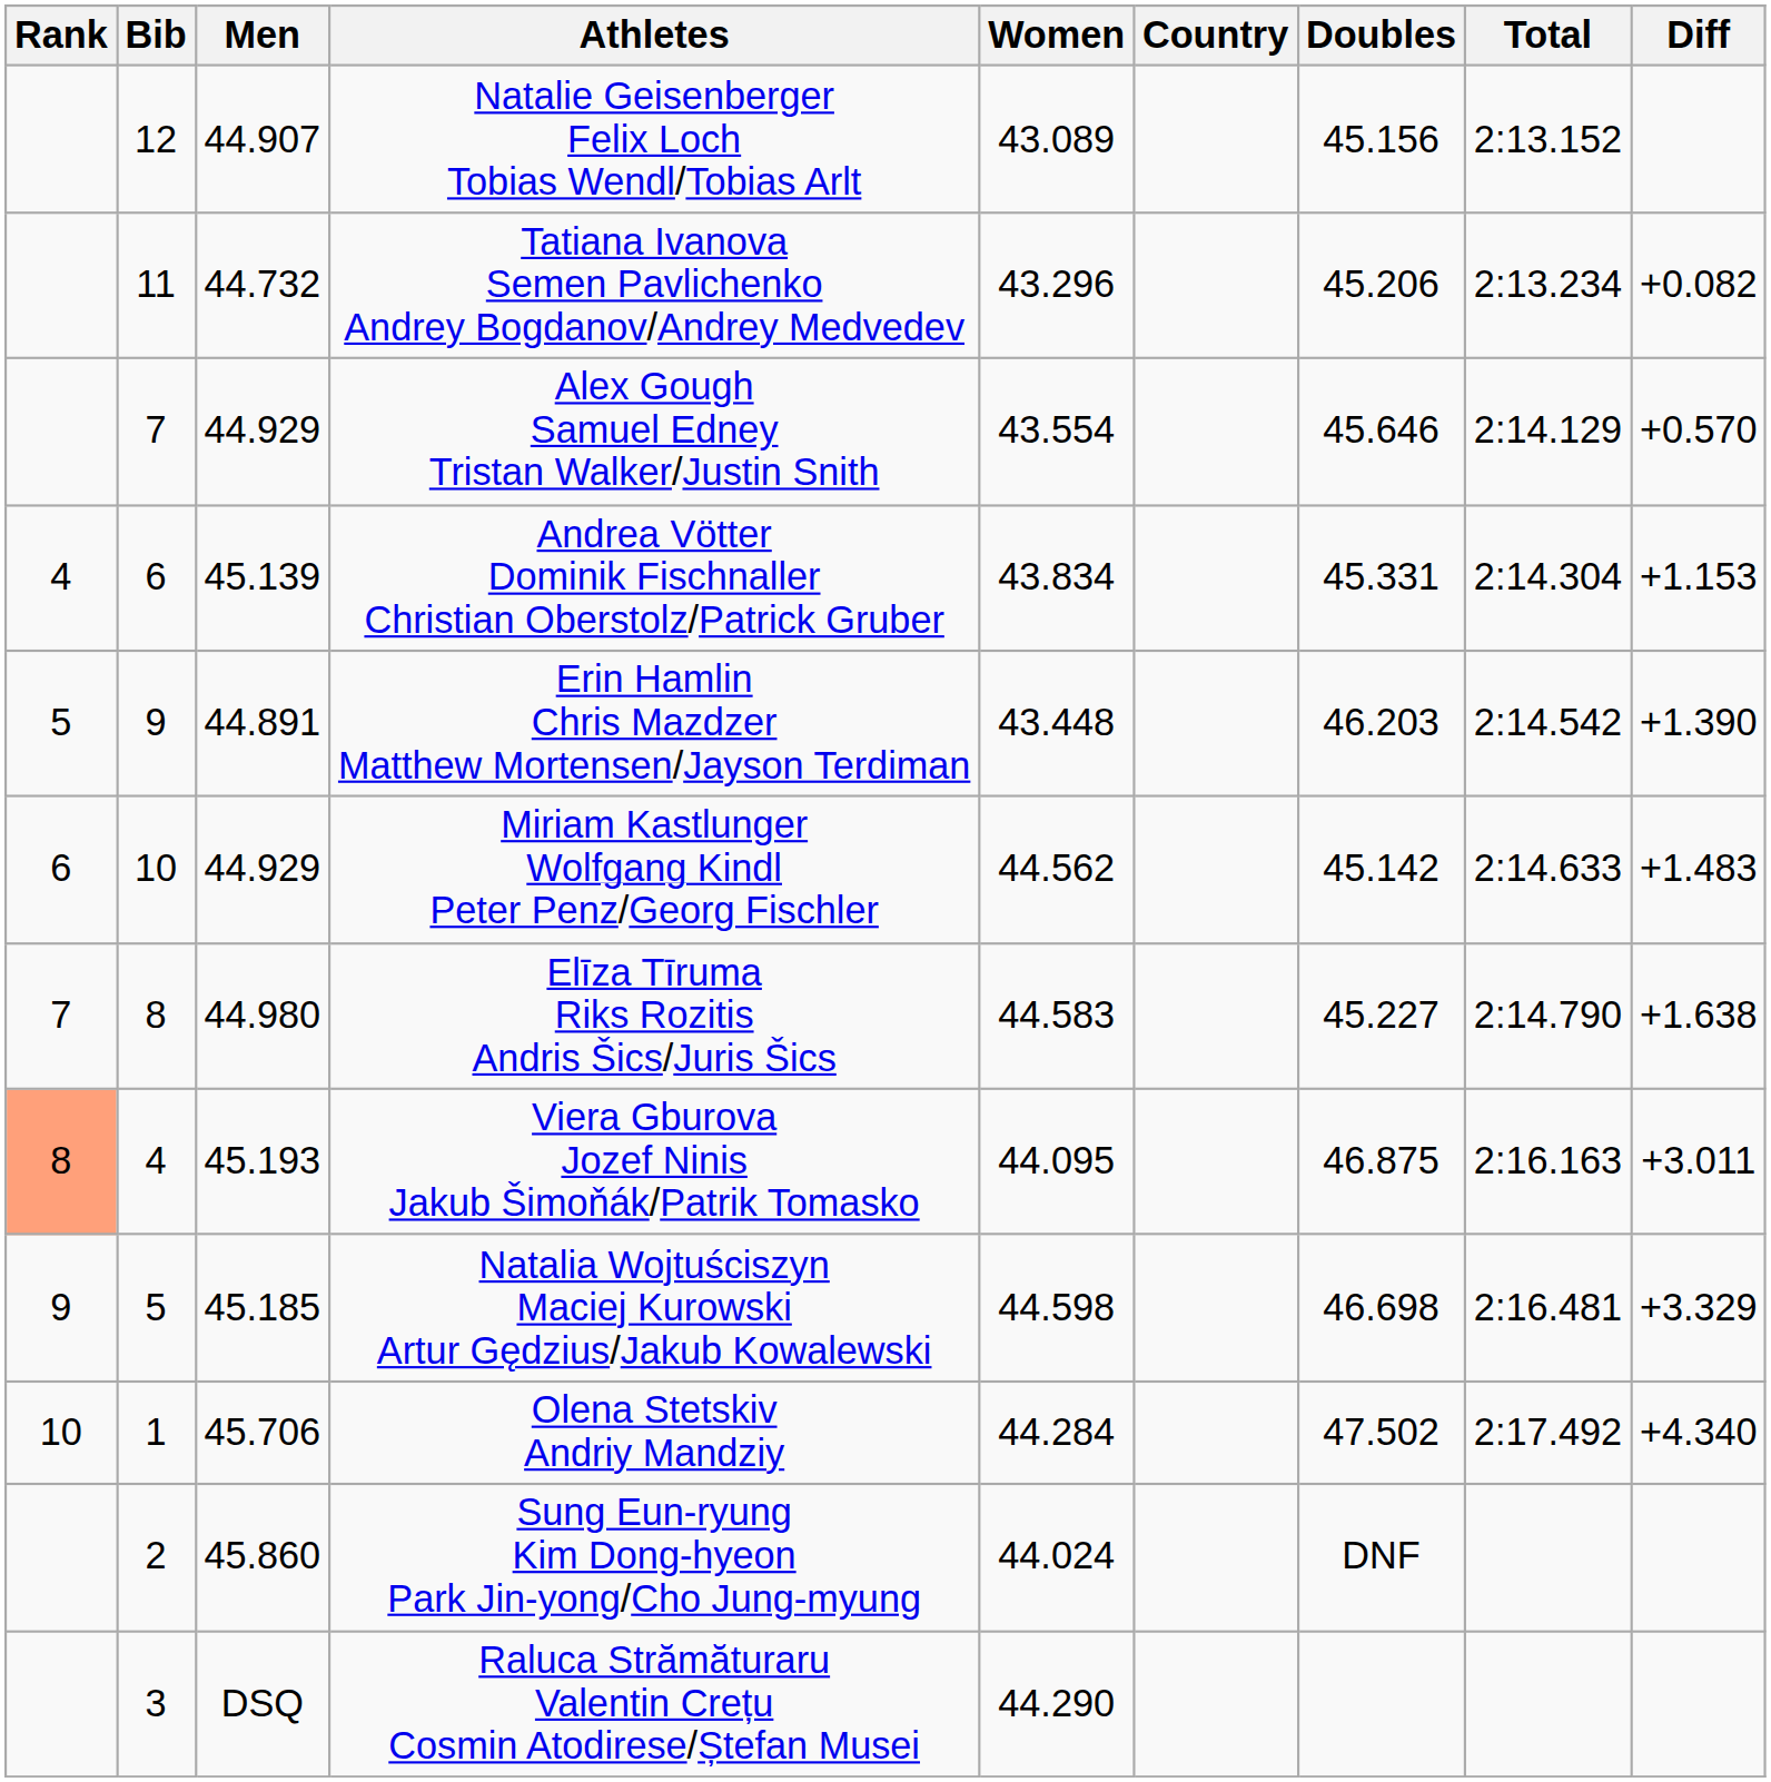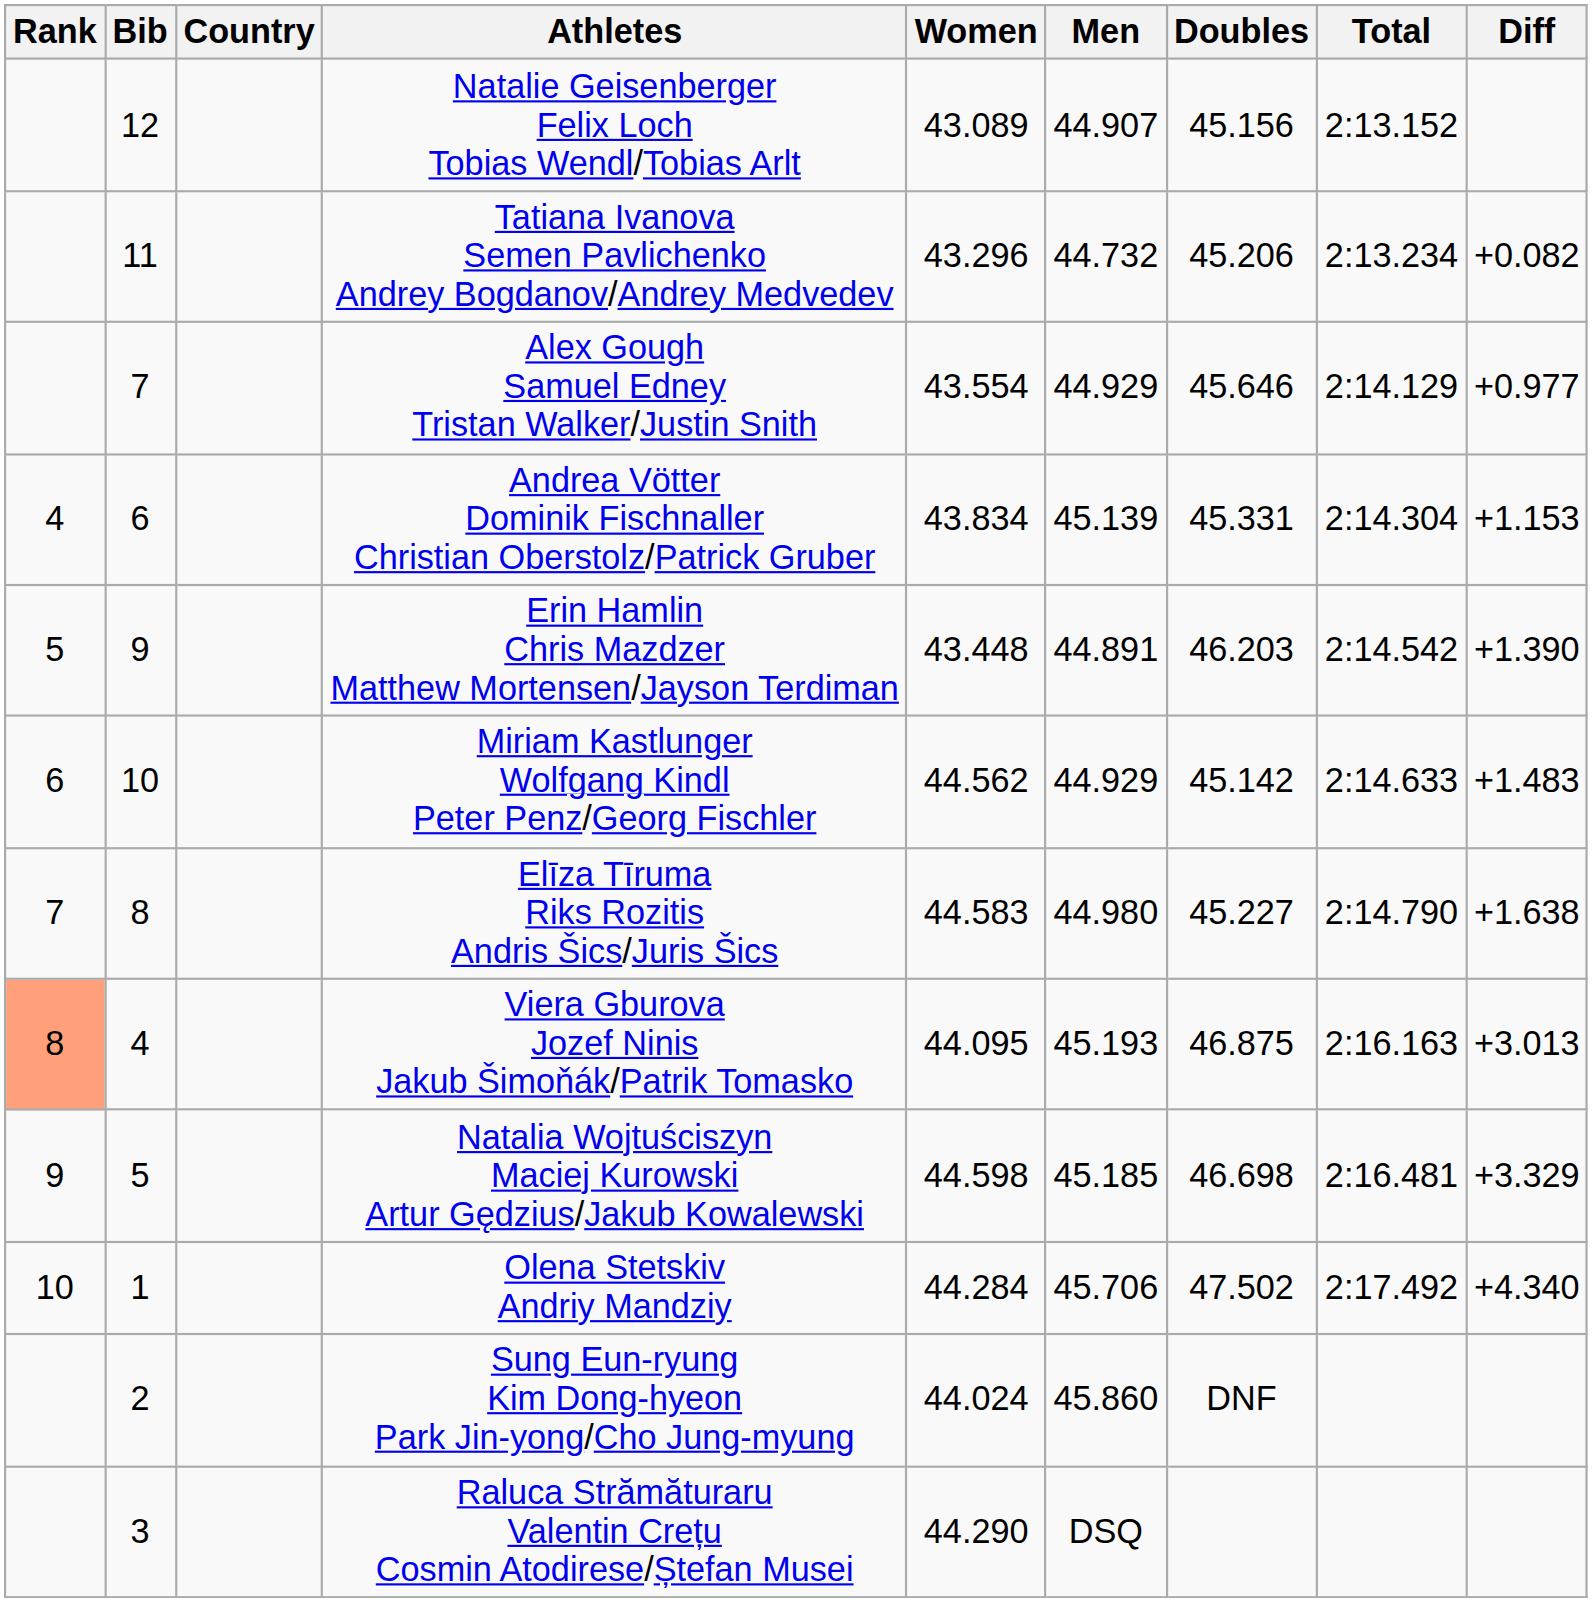columns swapped: Country <-> Men
Alex Gough Samuel Edney Tristan Walker/Justin Snith | Diff: +0.570 -> +0.977
Viera Gburova Jozef Ninis Jakub Šimoňák/Patrik Tomasko | Diff: +3.011 -> +3.013
